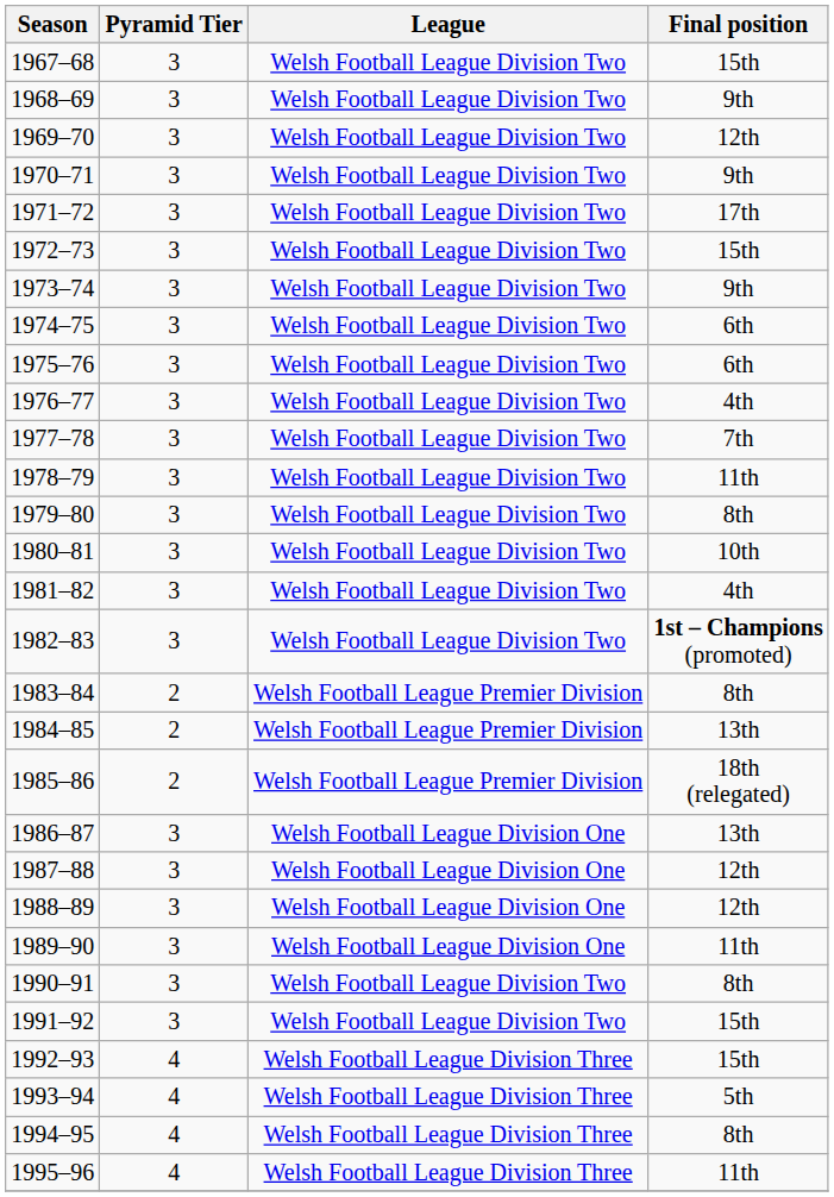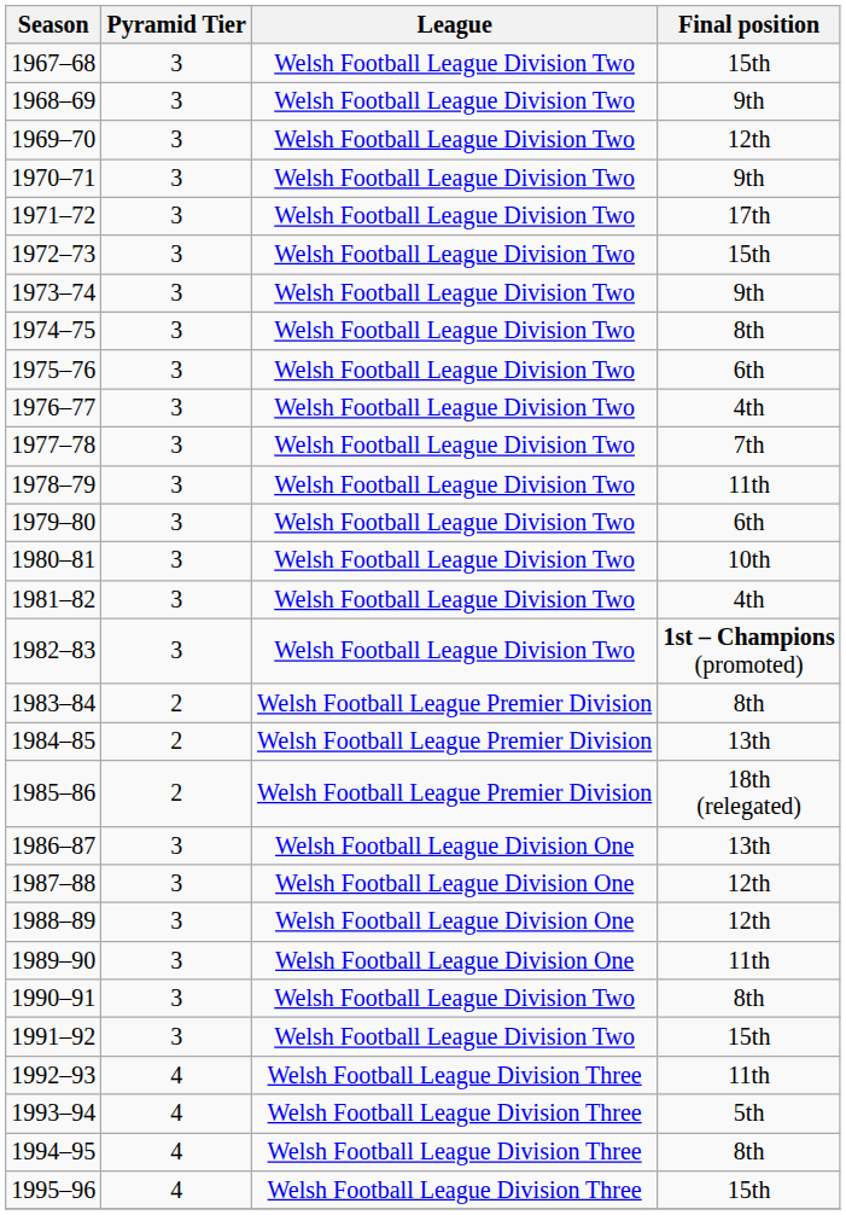1974–75 | Final position: 6th -> 8th
1979–80 | Final position: 8th -> 6th
1992–93 | Final position: 15th -> 11th
1995–96 | Final position: 11th -> 15th
